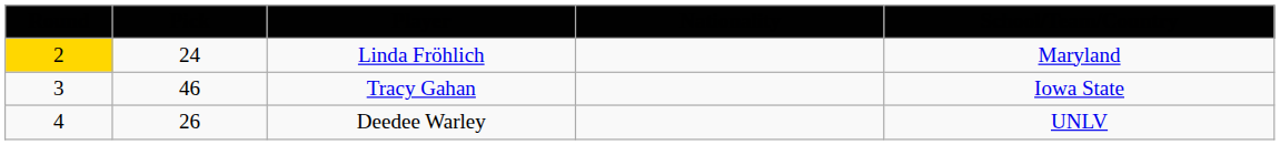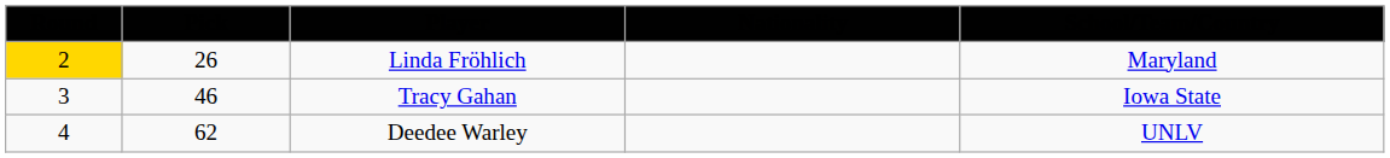Linda Fröhlich | Pick: 24 -> 26
Deedee Warley | Pick: 26 -> 62
